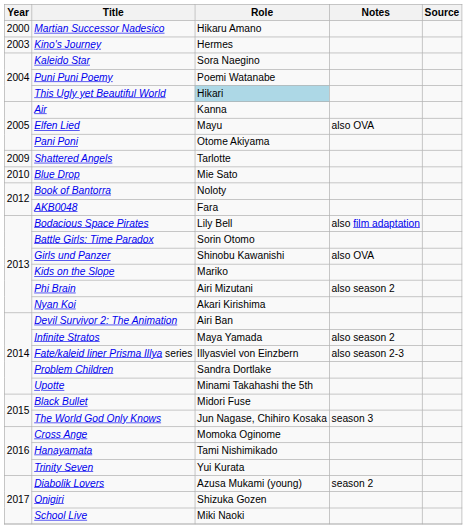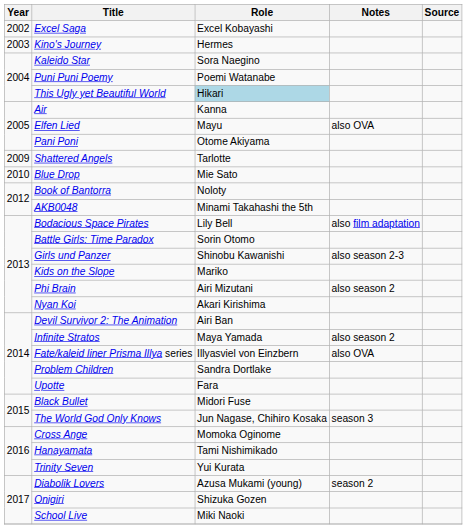- row: 2000 | Martian Successor Nadesico | Hikaru Amano
+ row: 2002 | Excel Saga | Excel Kobayashi
AKB0048 | Role: Fara -> Minami Takahashi the 5th
Girls und Panzer | Notes: also OVA -> also season 2-3
Fate/kaleid liner Prisma Illya series | Notes: also season 2-3 -> also OVA
Upotte | Role: Minami Takahashi the 5th -> Fara
